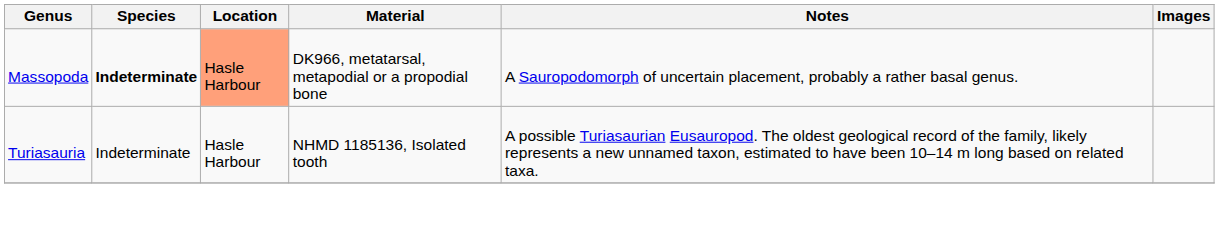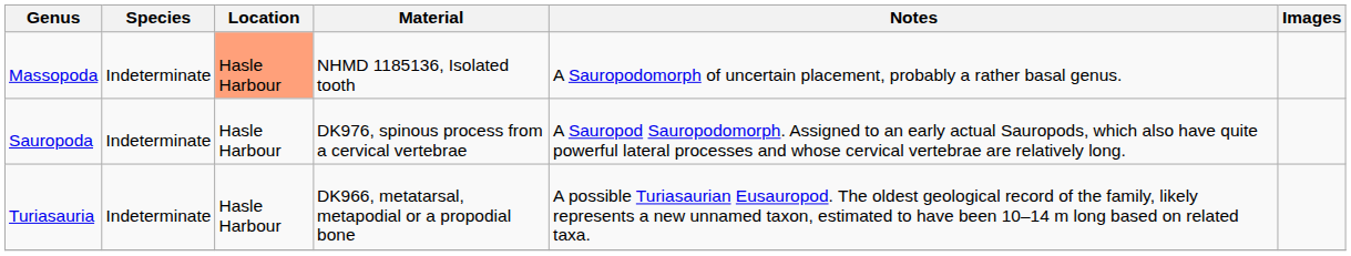Massopoda | Species: bold -> normal
Massopoda | Material: DK966, metatarsal, metapodial or a propodial bone -> NHMD 1185136, Isolated tooth
+ row: Sauropoda | Indeterminate | Hasle Harbour | DK976, spinous process from a cervical vertebrae | A Sauropod Sauropodomorph. Assigned to an early actual Sauropods, which also have quite powerful lateral processes and whose cervical vertebrae are relatively long.
Turiasauria | Material: NHMD 1185136, Isolated tooth -> DK966, metatarsal, metapodial or a propodial bone
